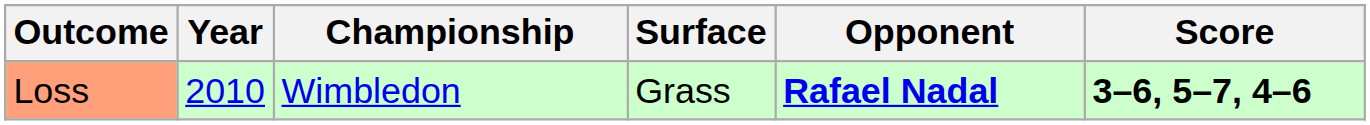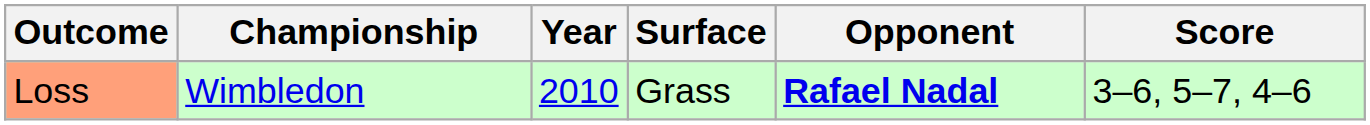columns swapped: Year <-> Championship
Loss | Score: bold -> normal
